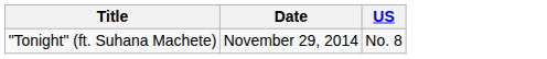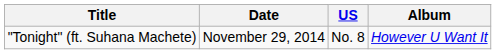+ column: Album | However U Want It
